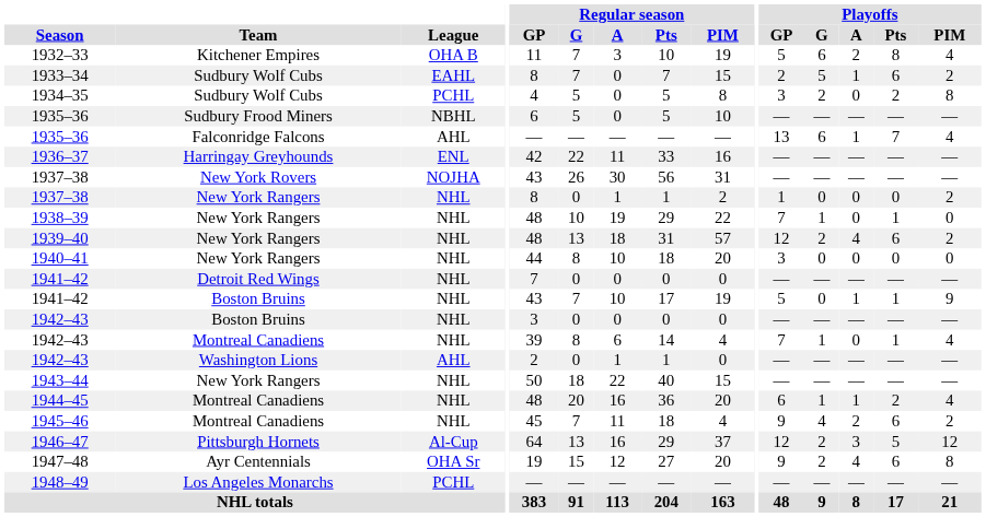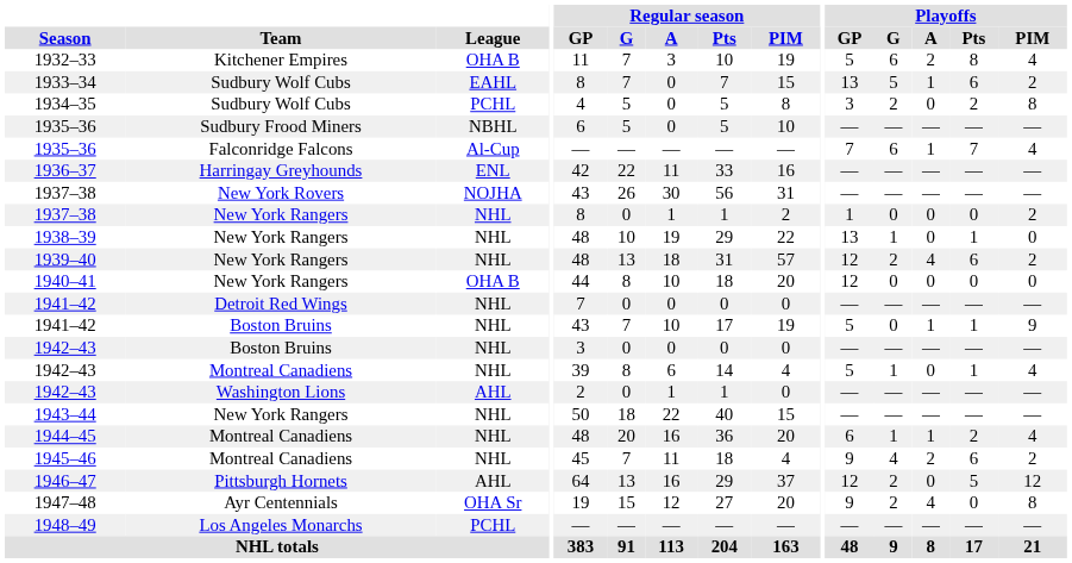1933–34 | Playoffs / GP: 2 -> 13
1935–36 / Falconridge Falcons | League: AHL -> Al-Cup
1935–36 / Falconridge Falcons | Playoffs / GP: 13 -> 7
1938–39 | Playoffs / GP: 7 -> 13
1940–41 | League: NHL -> OHA B
1940–41 | Playoffs / GP: 3 -> 12
1942–43 / Montreal Canadiens | Playoffs / GP: 7 -> 5
1946–47 | League: Al-Cup -> AHL
1946–47 | Playoffs / A: 3 -> 0
1947–48 | Playoffs / Pts: 6 -> 0
